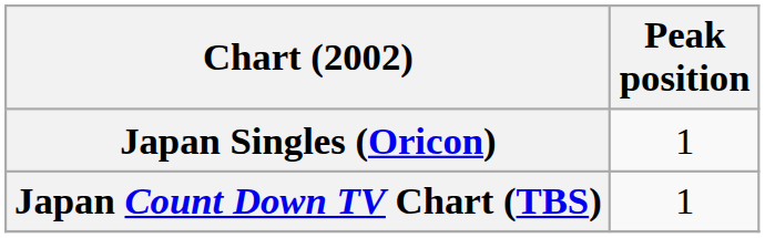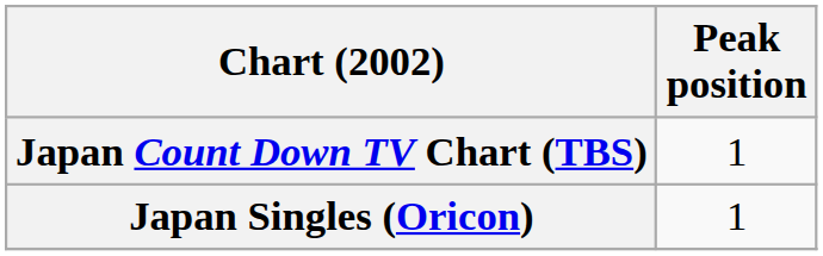rows swapped: Japan Singles (Oricon) <-> Japan Count Down TV Chart (TBS)
